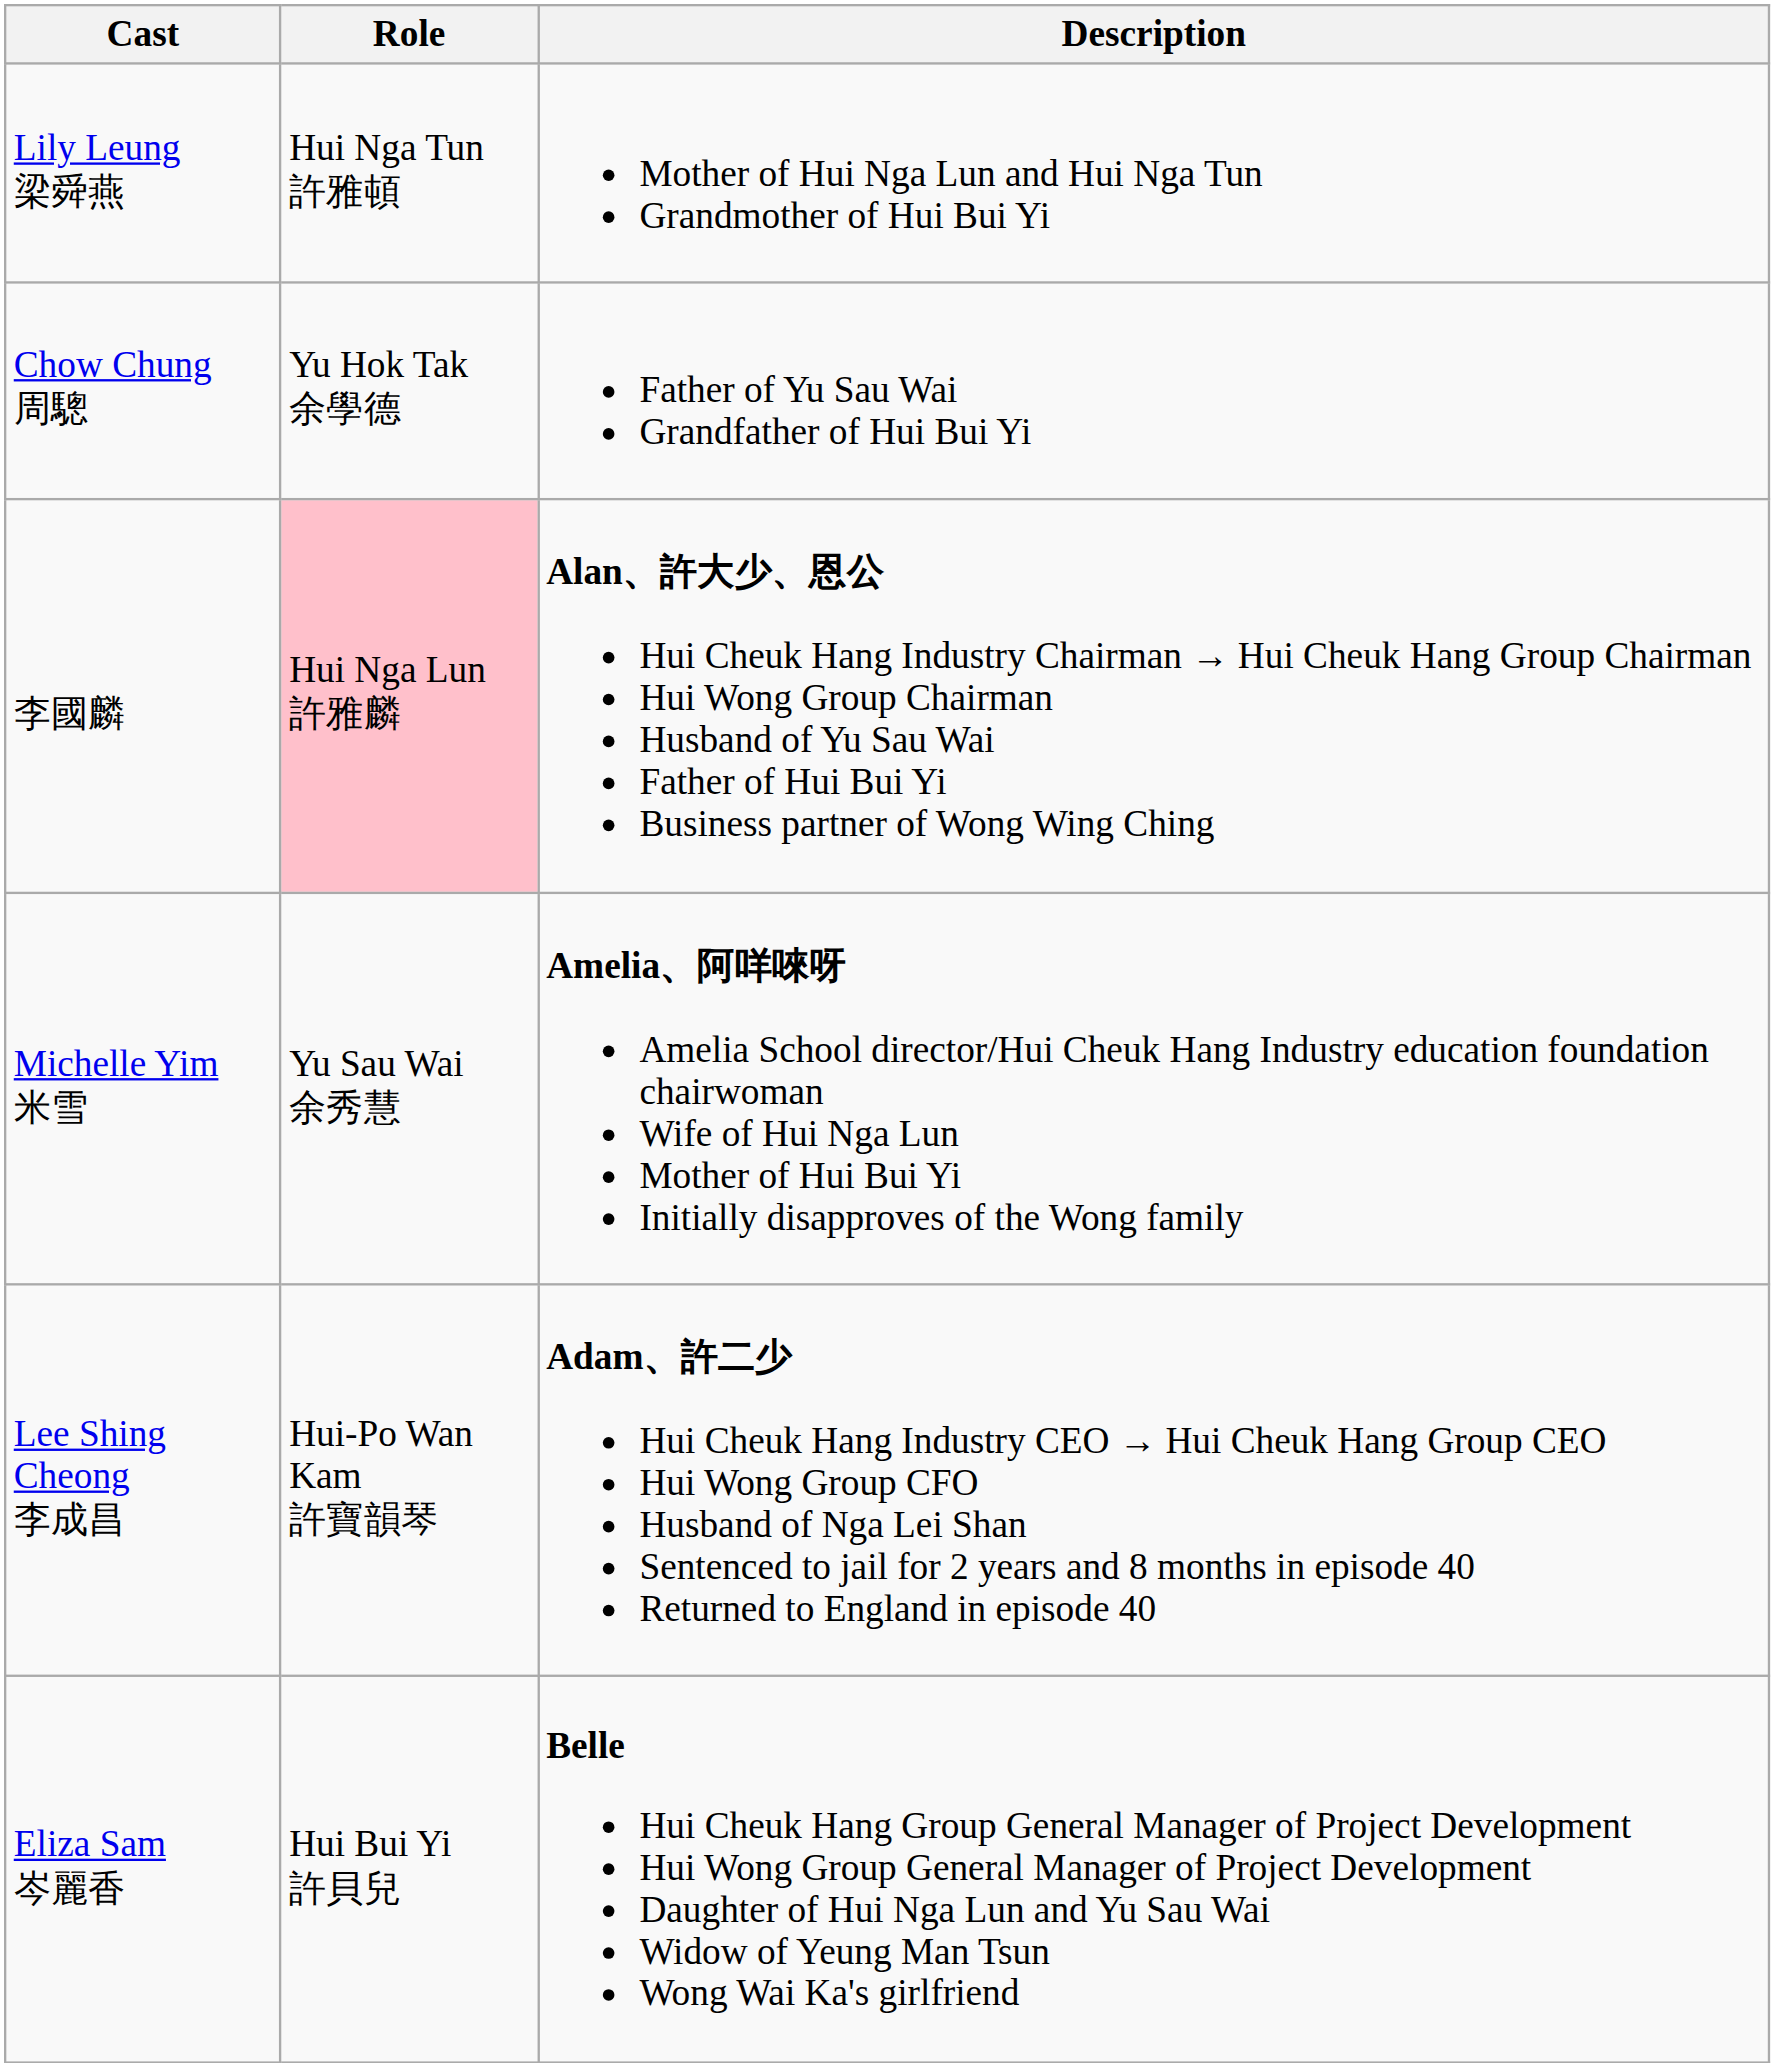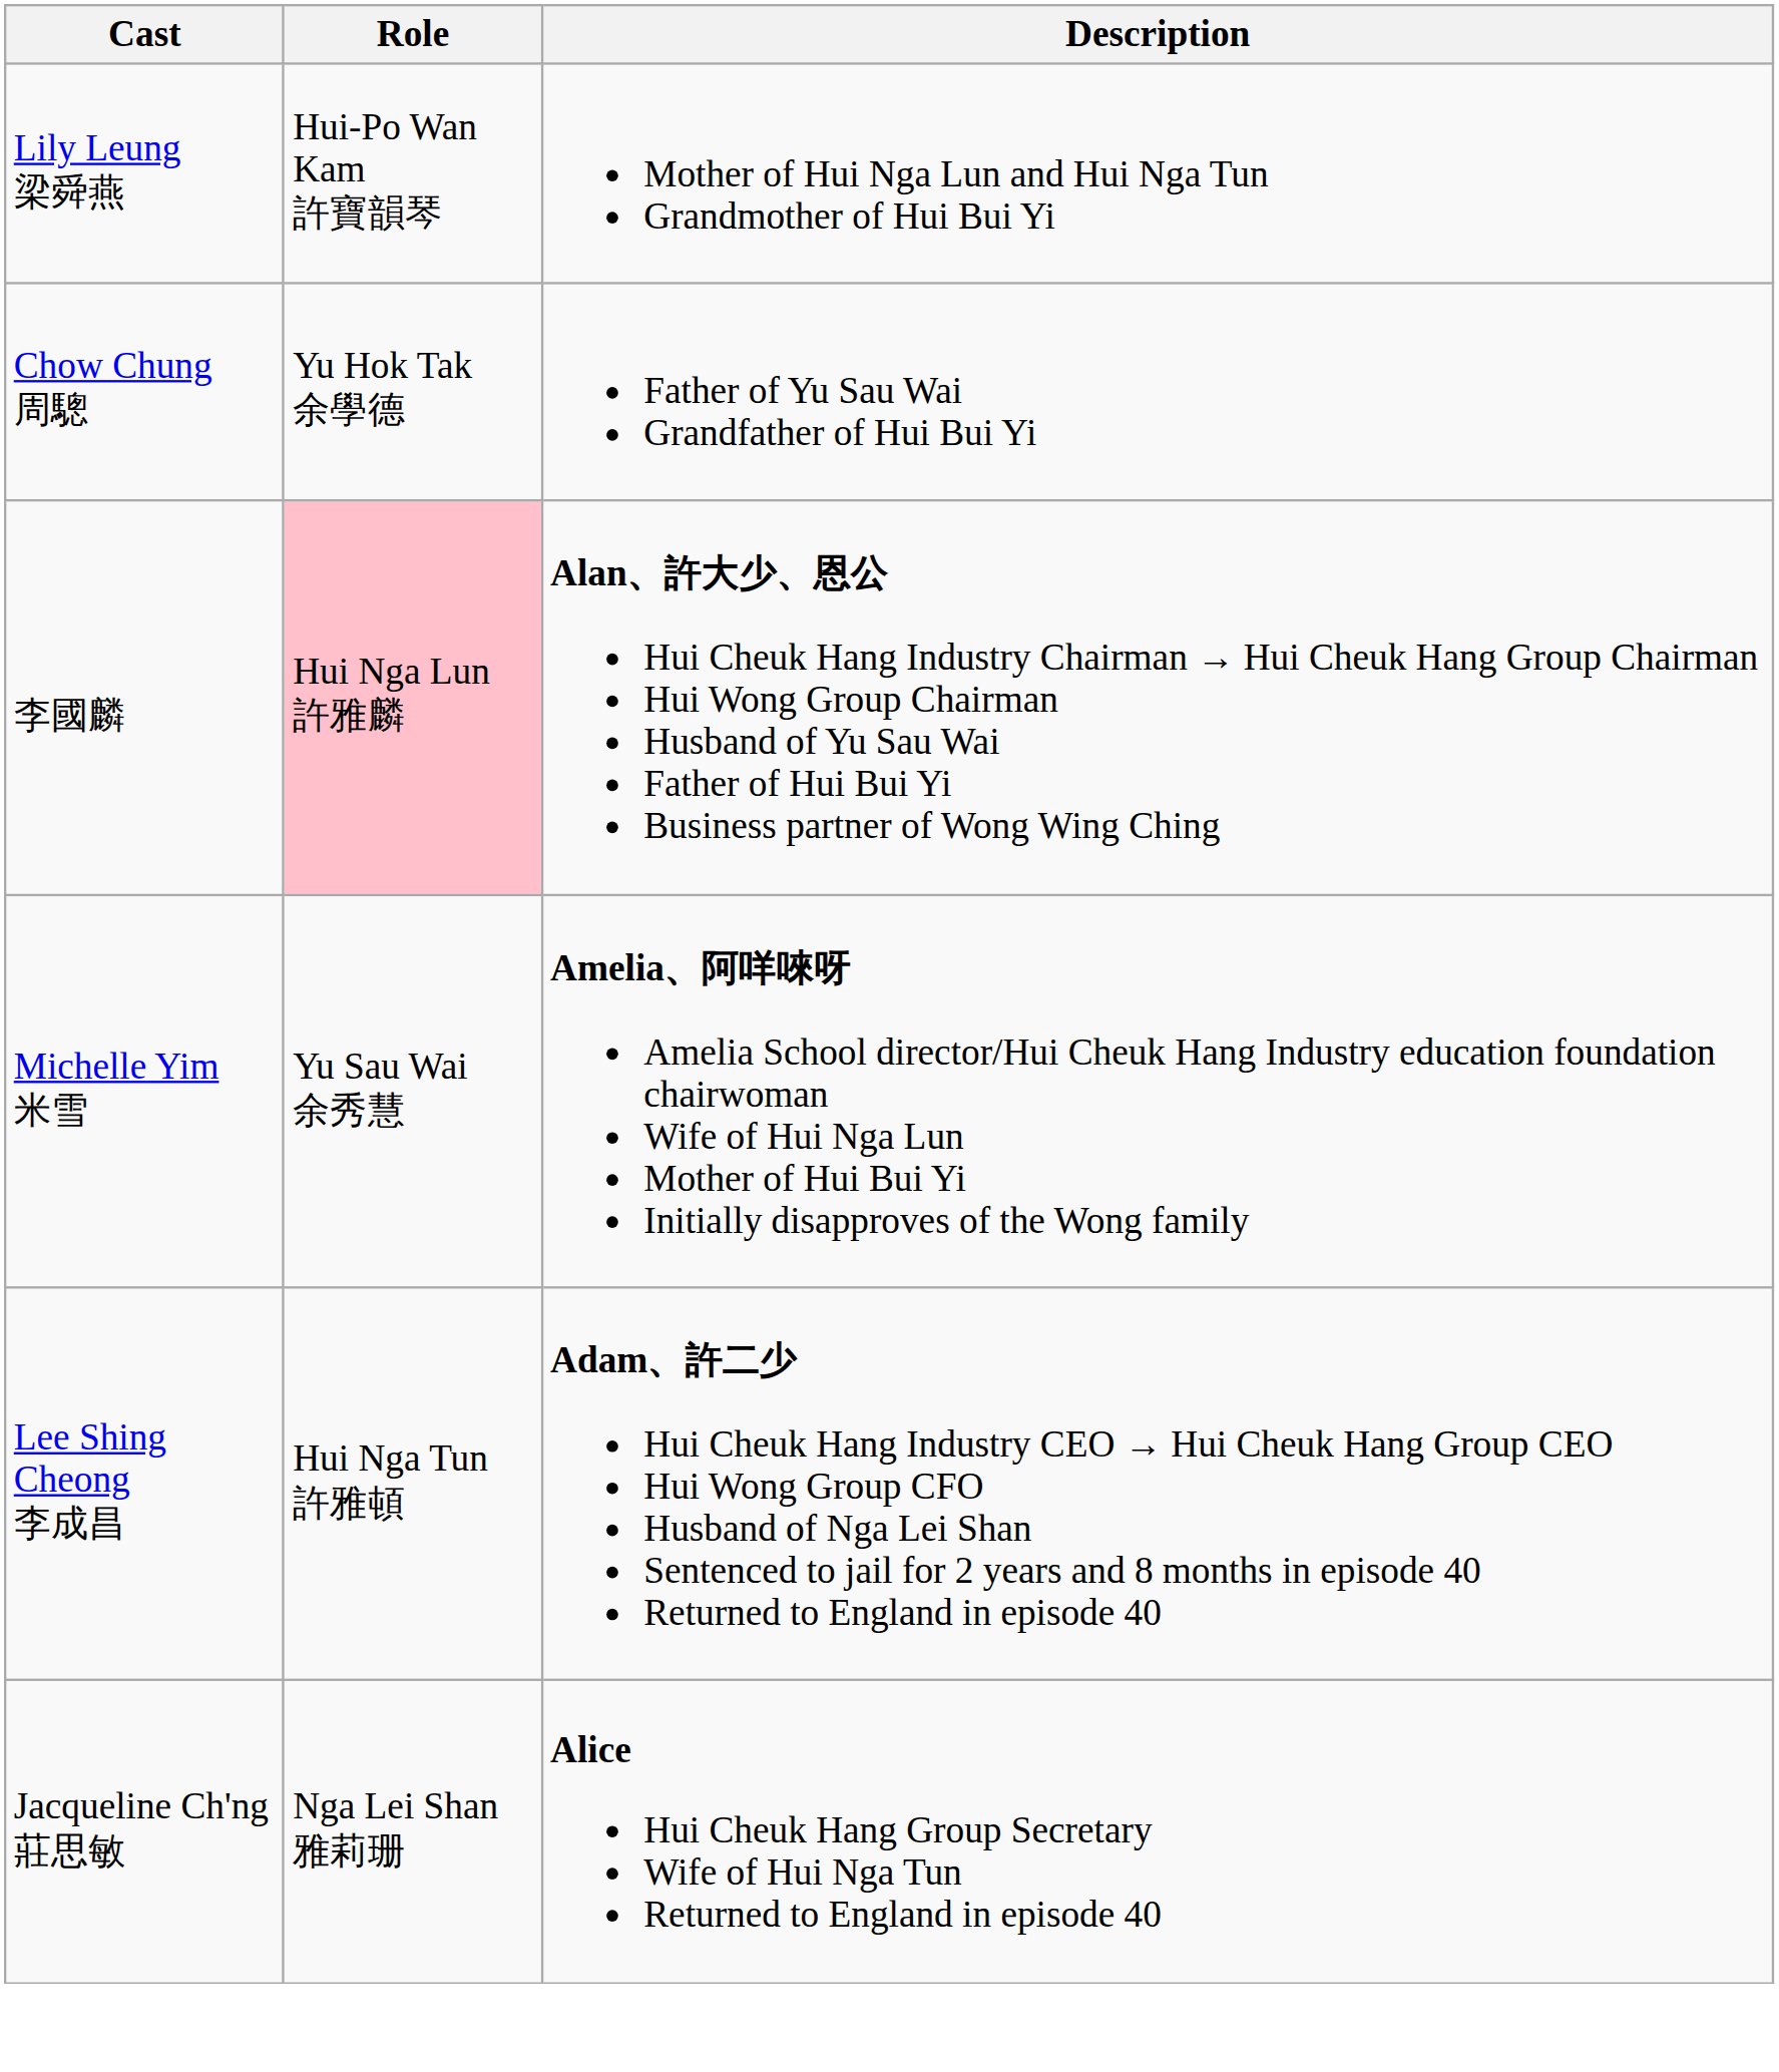Lily Leung 梁舜燕 | Role: Hui Nga Tun 許雅頓 -> Hui-Po Wan Kam 許寶韻琴
Lee Shing Cheong 李成昌 | Role: Hui-Po Wan Kam 許寶韻琴 -> Hui Nga Tun 許雅頓
+ row: Jacqueline Ch'ng 莊思敏 | Nga Lei Shan 雅莉珊 | Alice Hui Cheuk Hang Group Secretary Wife of Hui Nga Tun Returned to England in episode 40
- row: Eliza Sam 岑麗香 | Hui Bui Yi 許貝兒 | Belle Hui Cheuk Hang Group General Manager of Project Development Hui Wong Group General Manager of Project Development Daughter of Hui Nga Lun and Yu Sau Wai Widow of Yeung Man Tsun Wong Wai Ka's girlfriend
